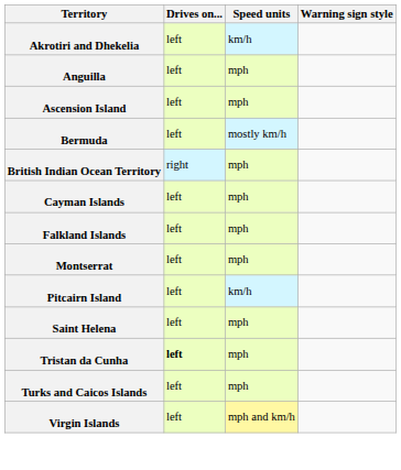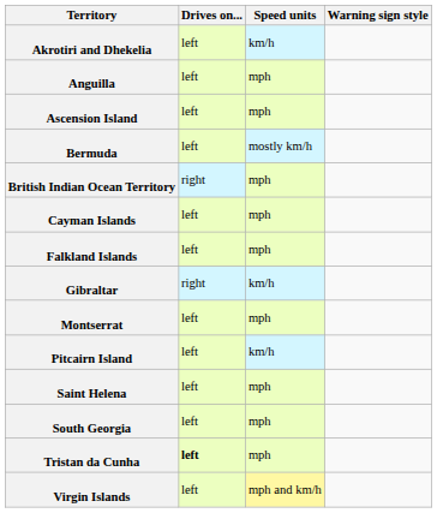+ row: Gibraltar | right | km/h
+ row: South Georgia | left | mph
- row: Turks and Caicos Islands | left | mph
